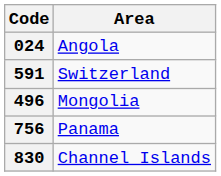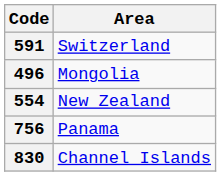- row: 024 | Angola
+ row: 554 | New Zealand
